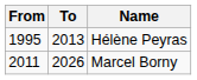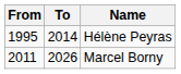Hélène Peyras | To: 2013 -> 2014
